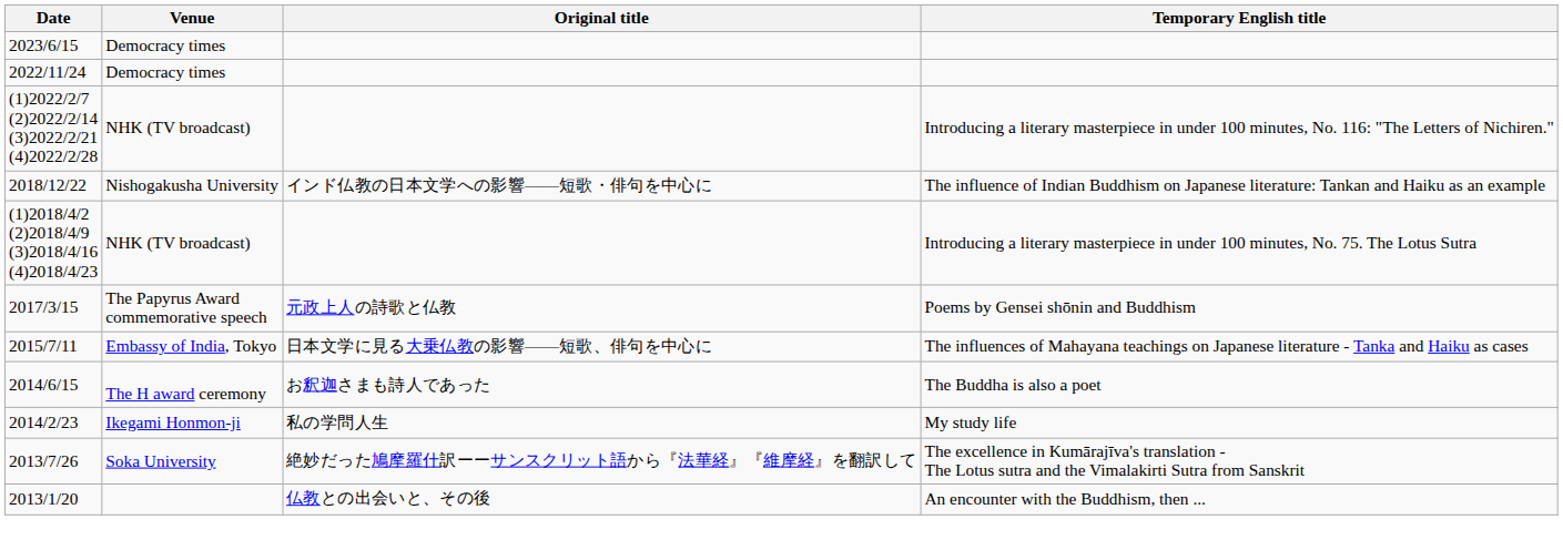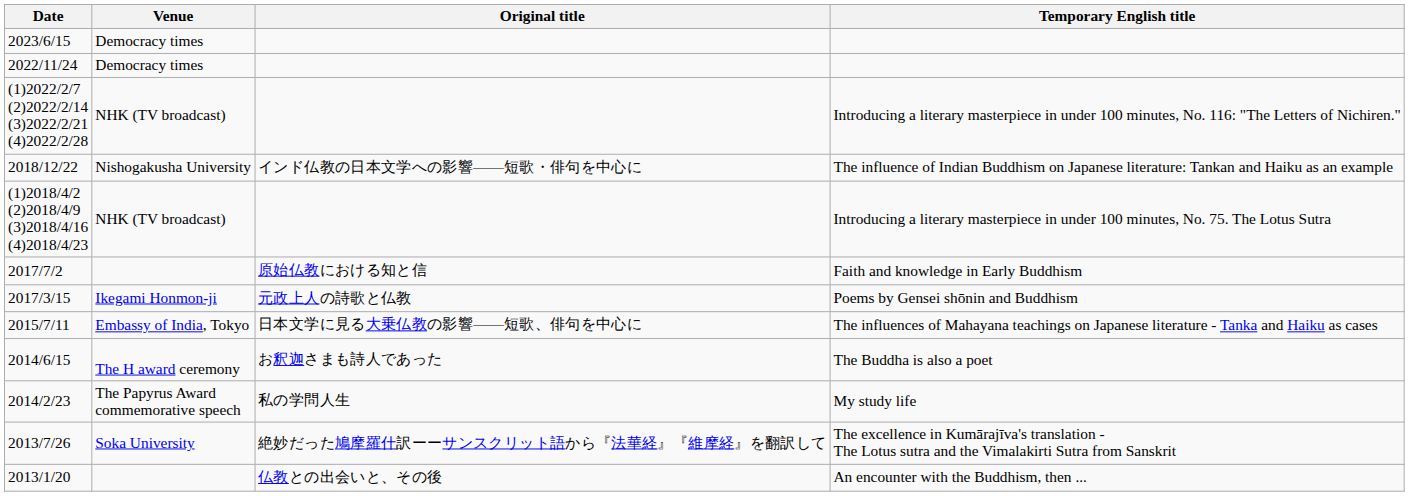+ row: 2017/7/2 | 原始仏教における知と信 | Faith and knowledge in Early Buddhism
Poems by Gensei shōnin and Buddhism | Venue: The Papyrus Award commemorative speech -> Ikegami Honmon-ji
My study life | Venue: Ikegami Honmon-ji -> The Papyrus Award commemorative speech
